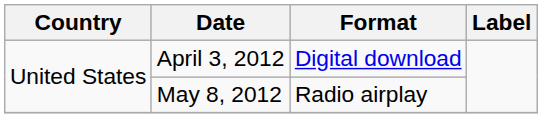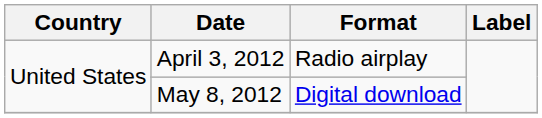April 3, 2012 | Format: Digital download -> Radio airplay
May 8, 2012 | Format: Radio airplay -> Digital download
